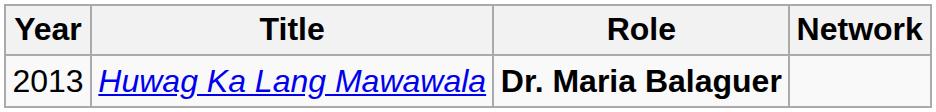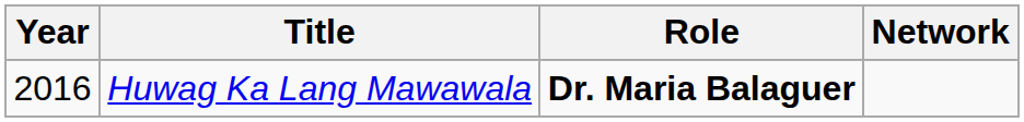Huwag Ka Lang Mawawala | Year: 2013 -> 2016
